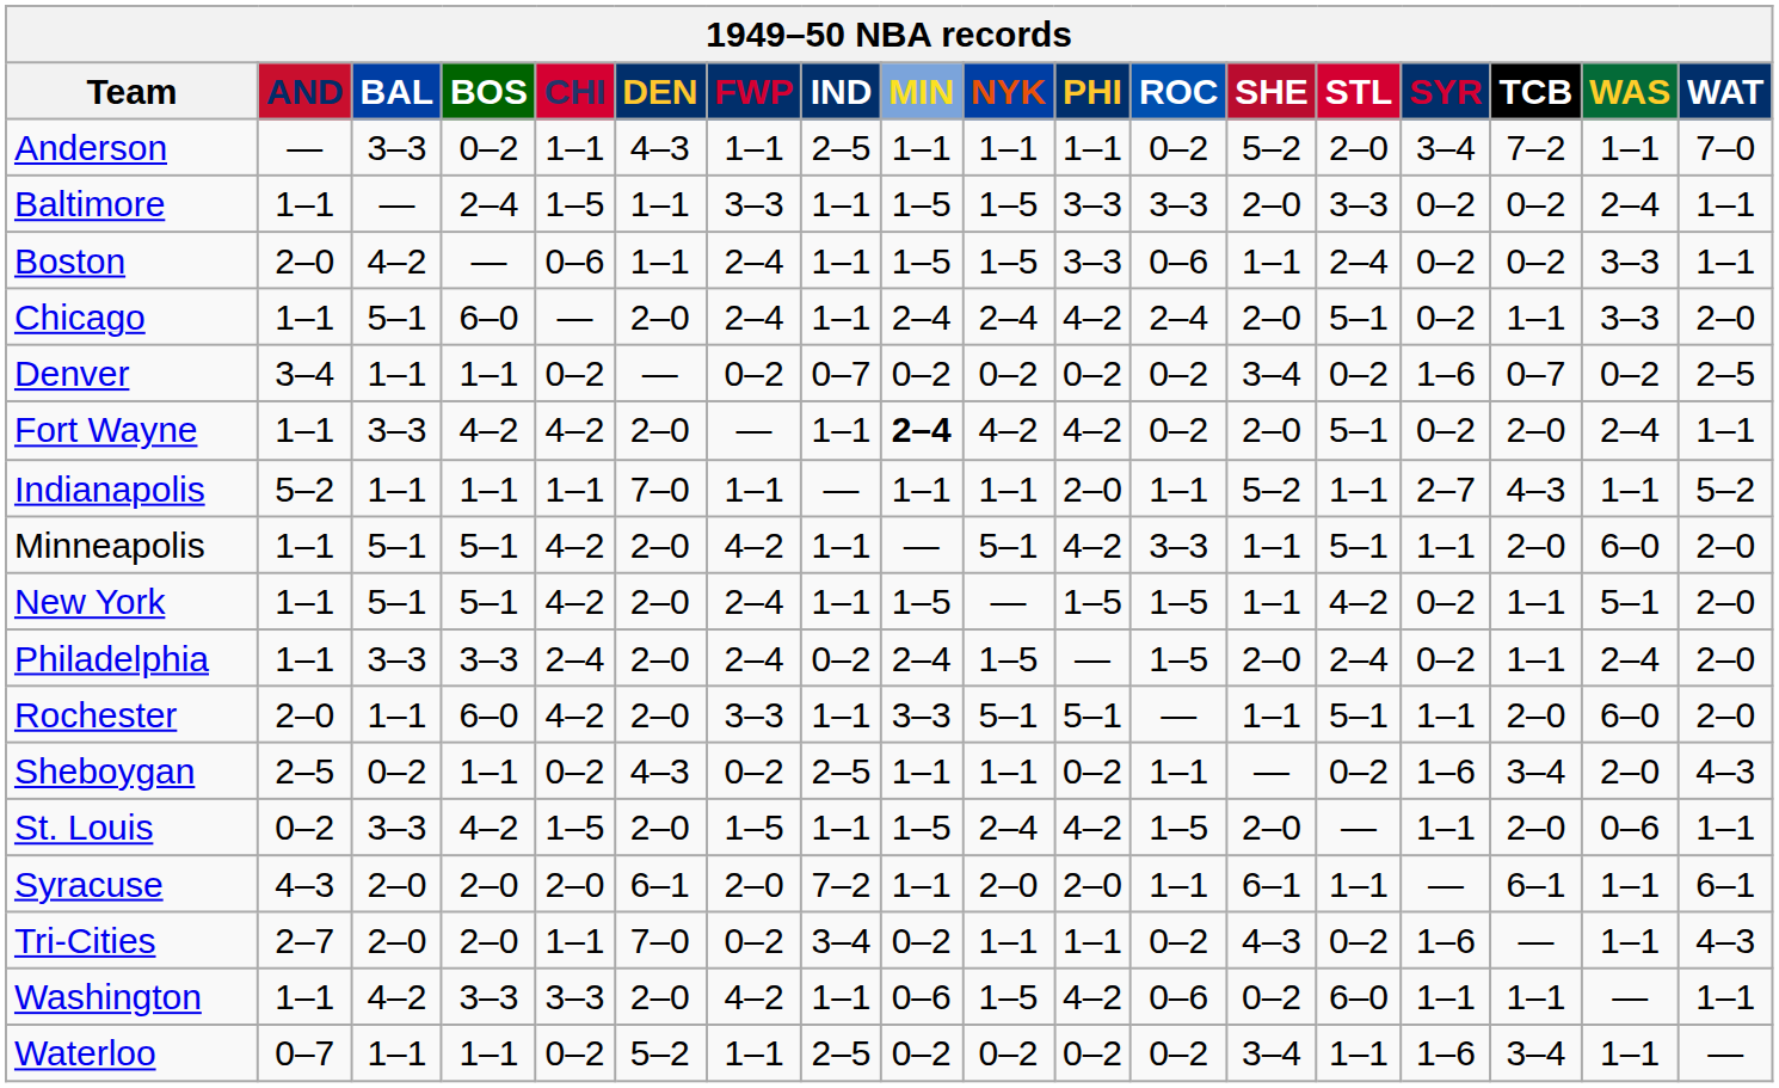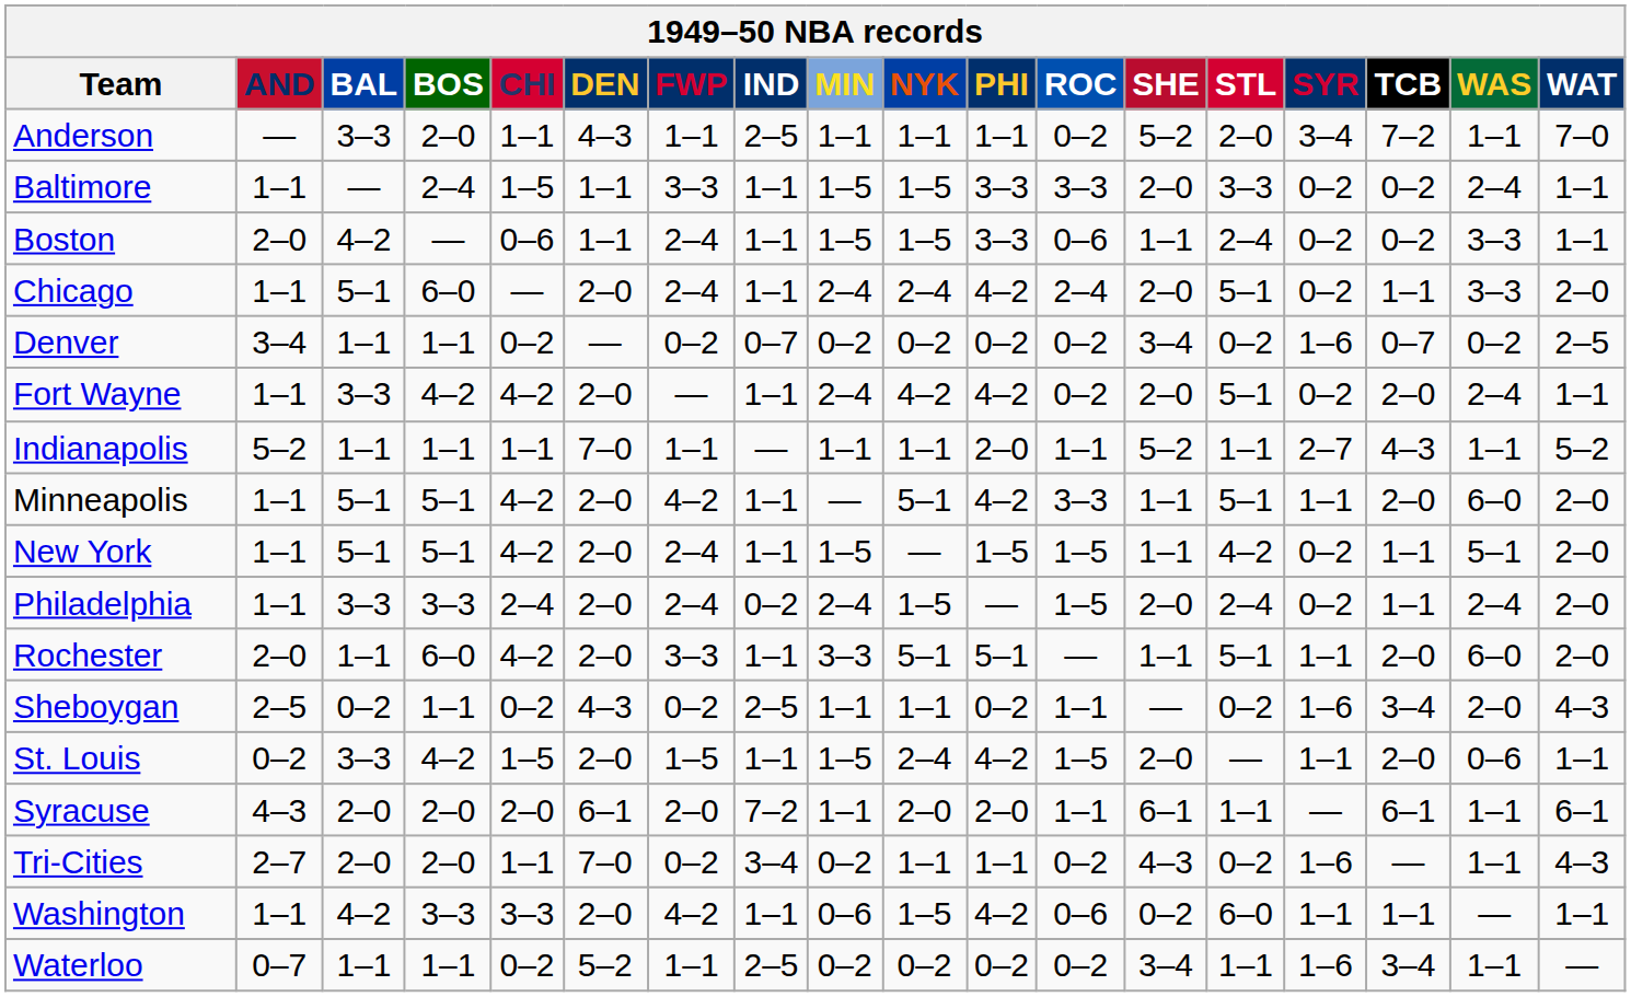Anderson | BOS: 0–2 -> 2–0
Fort Wayne | MIN: bold -> normal
